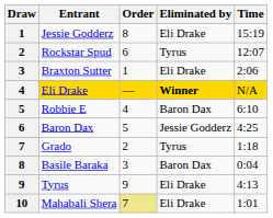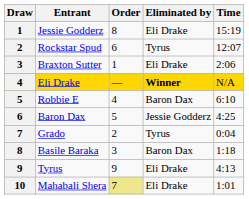Grado | Time: 1:18 -> 0:04
Basile Baraka | Time: 0:04 -> 1:18
